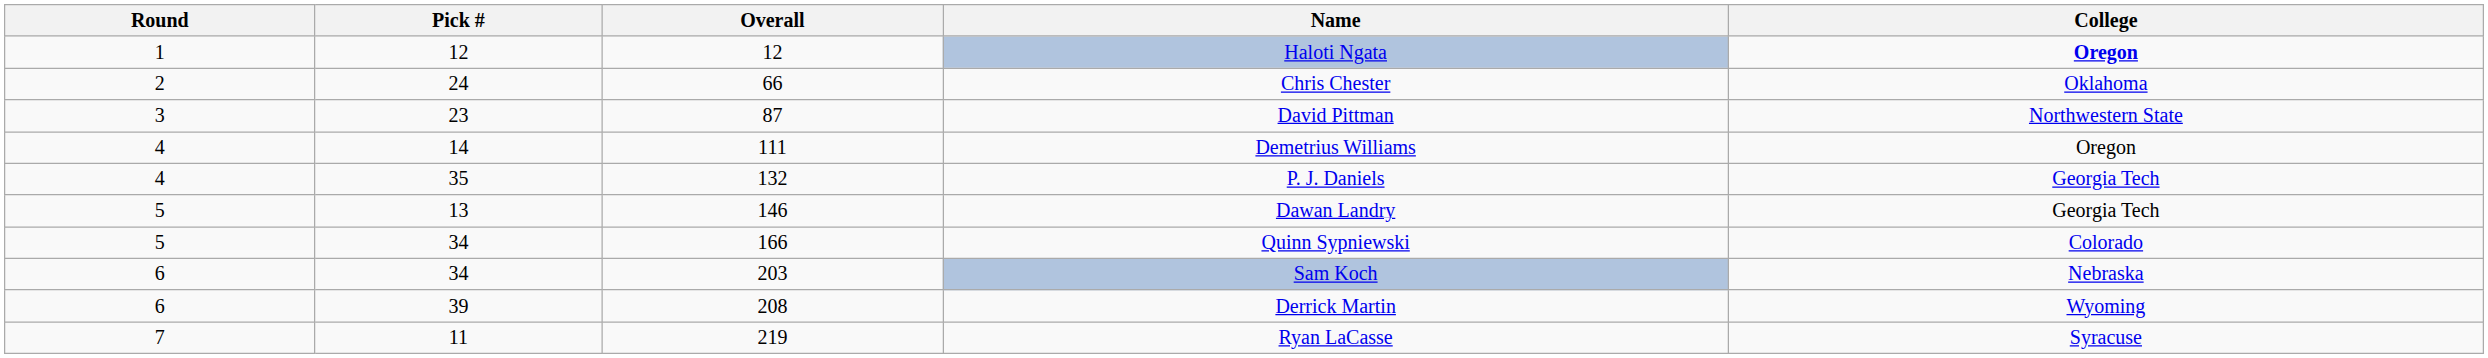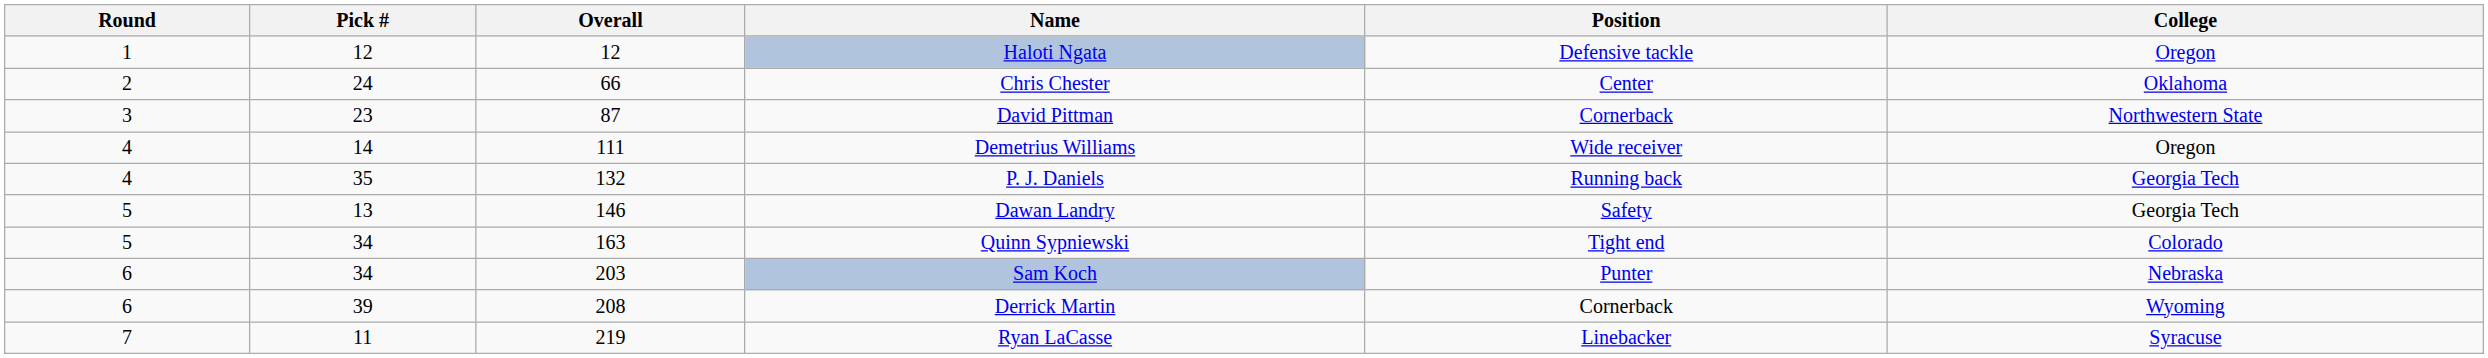+ column: Position | Defensive tackle | Center | Cornerback | Wide receiver | Running back | Safety | Tight end | Punter | Cornerback | Linebacker
Haloti Ngata | College: bold -> normal
Quinn Sypniewski | Overall: 166 -> 163
